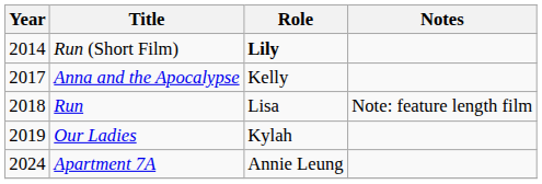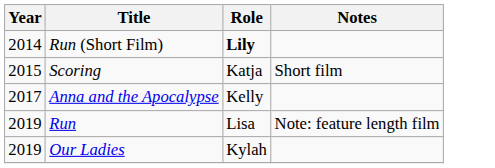+ row: 2015 | Scoring | Katja | Short film
Run | Year: 2018 -> 2019
- row: 2024 | Apartment 7A | Annie Leung
